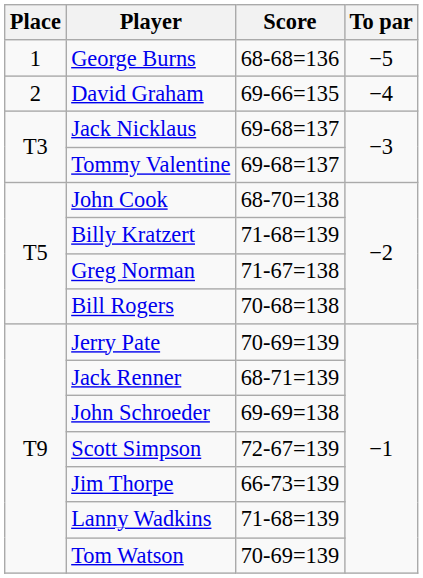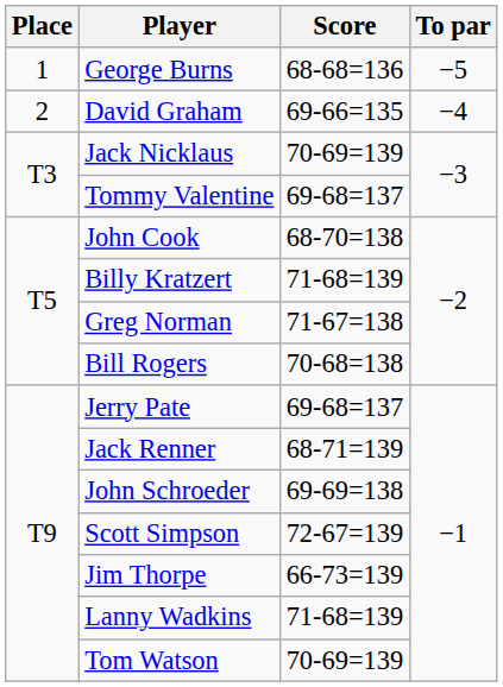Jack Nicklaus | Score: 69-68=137 -> 70-69=139
Jerry Pate | Score: 70-69=139 -> 69-68=137
